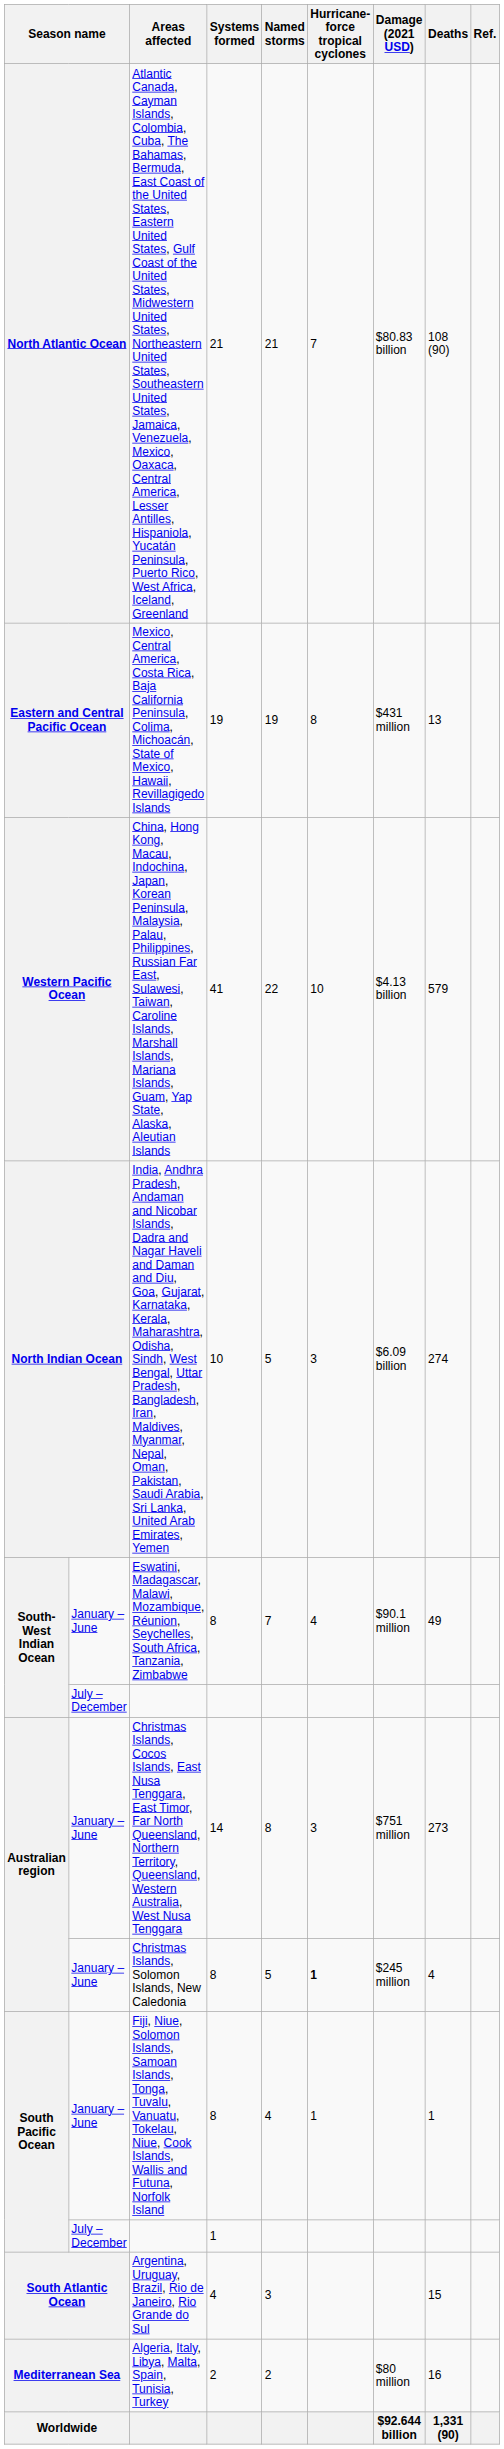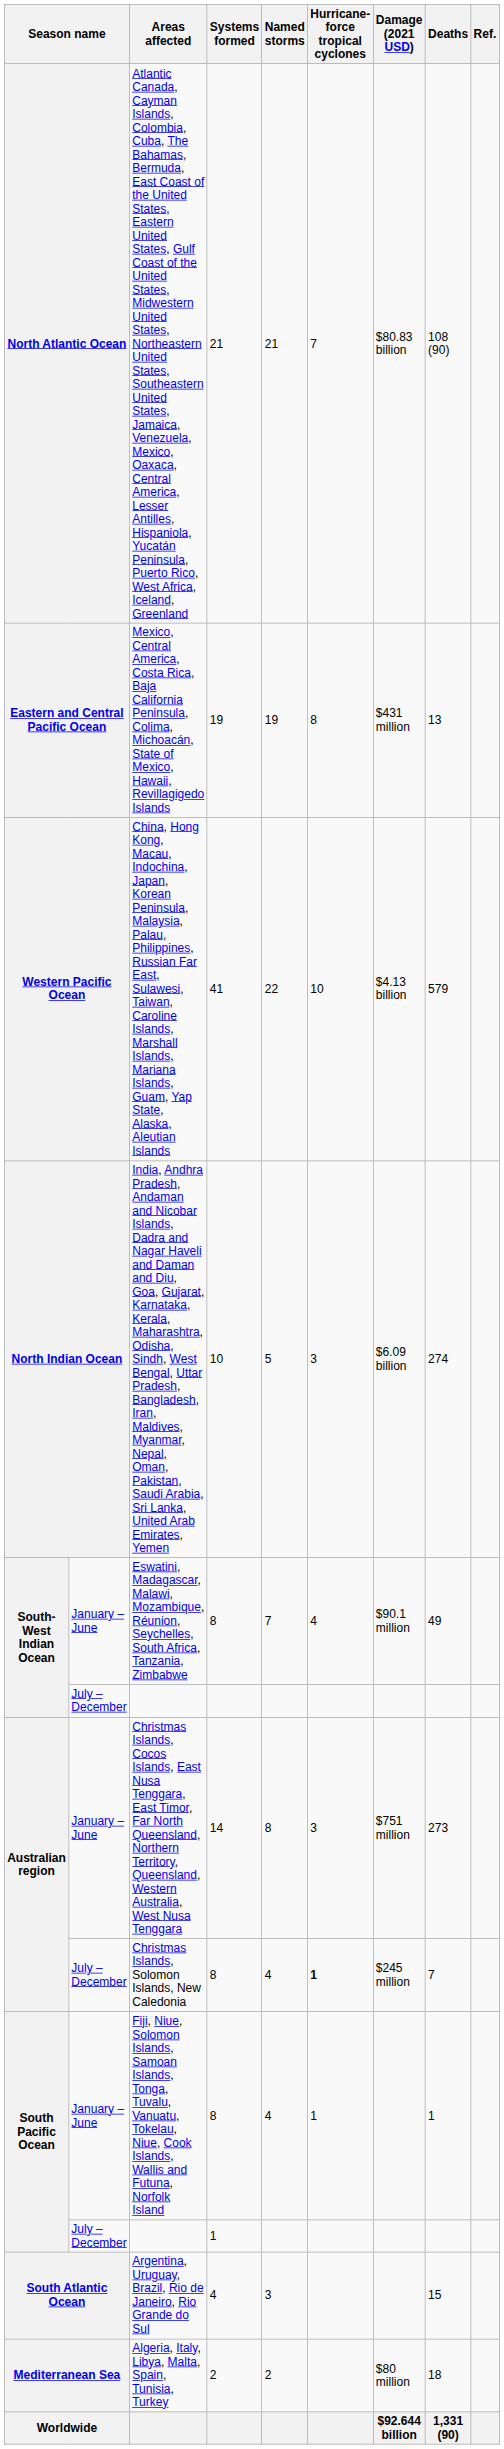Christmas Islands, Solomon Islands, New Caledonia | column 2: January – June -> July – December
Christmas Islands, Solomon Islands, New Caledonia | Named storms: 5 -> 4
Christmas Islands, Solomon Islands, New Caledonia | Deaths: 4 -> 7
Algeria, Italy, Libya, Malta, Spain, Tunisia, Turkey | Deaths: 16 -> 18
